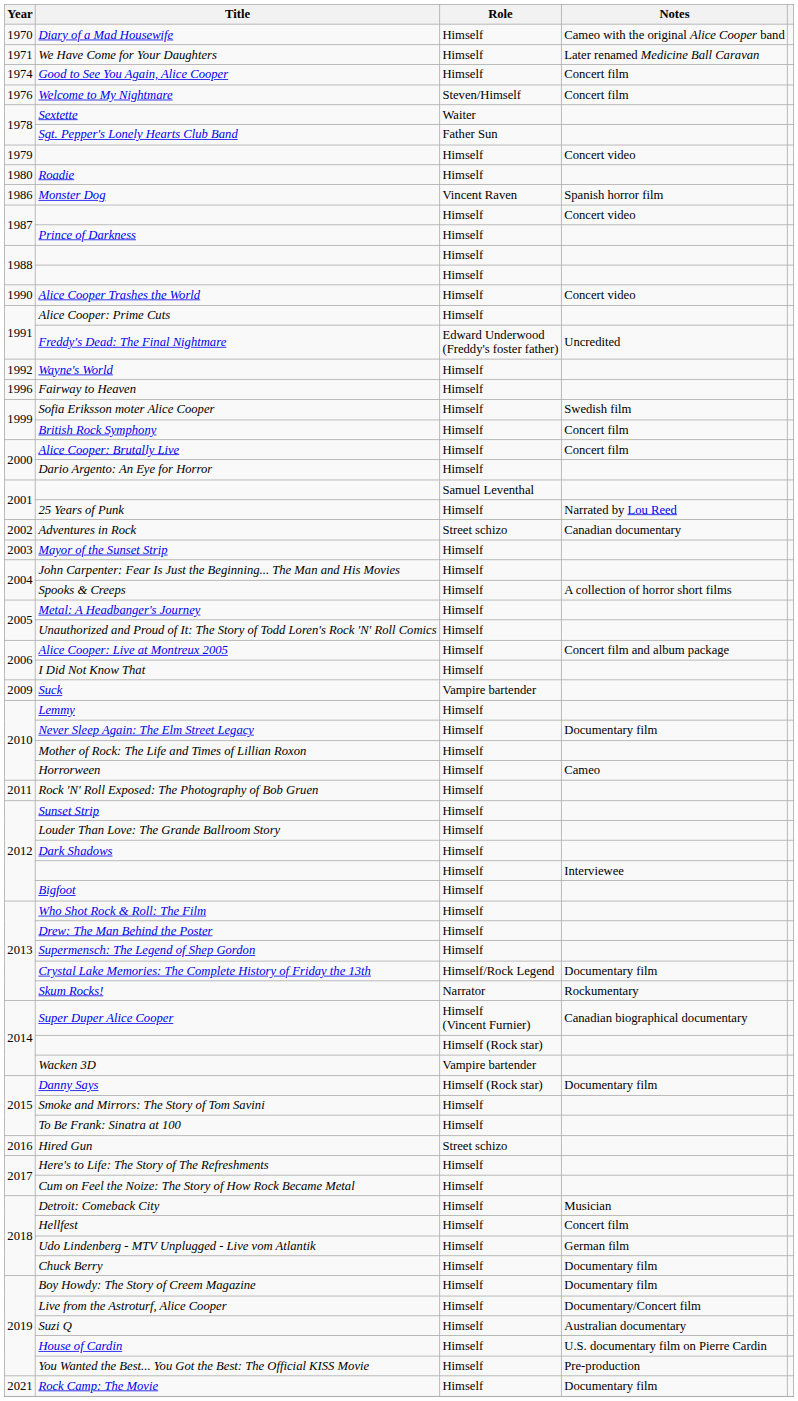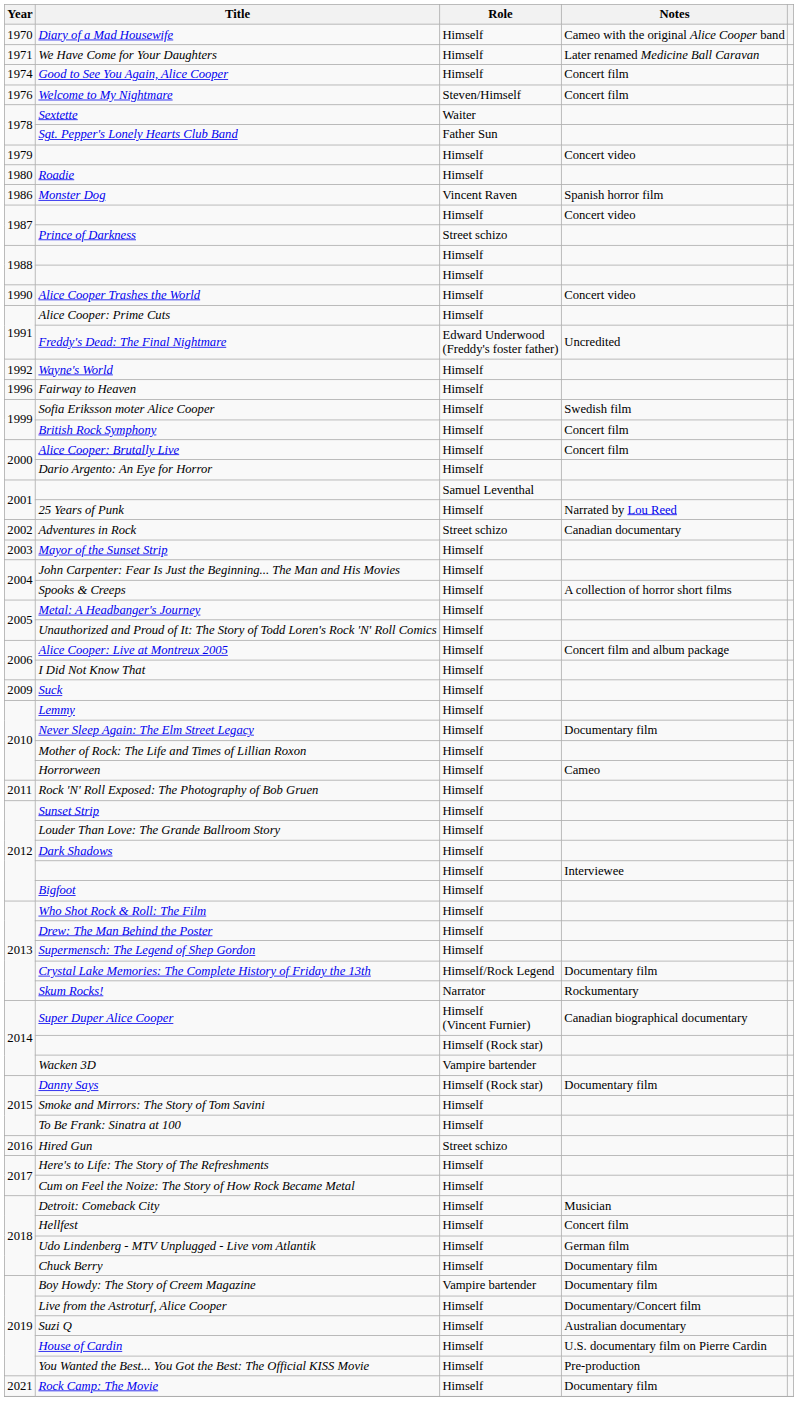Prince of Darkness | Role: Himself -> Street schizo
Suck | Role: Vampire bartender -> Himself
Boy Howdy: The Story of Creem Magazine | Role: Himself -> Vampire bartender
